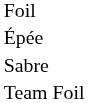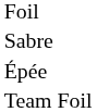rows swapped: Épée <-> Sabre
